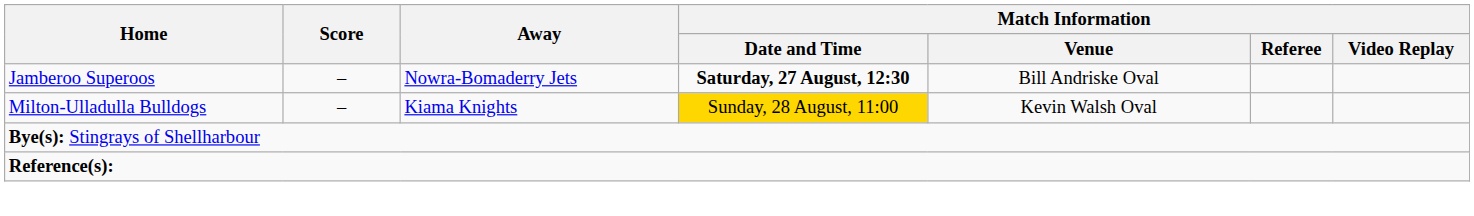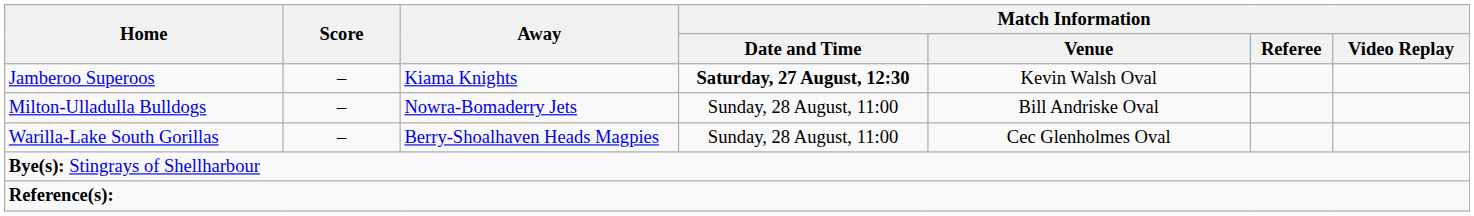Jamberoo Superoos | Away: Nowra-Bomaderry Jets -> Kiama Knights
Jamberoo Superoos | Match Information / Venue: Bill Andriske Oval -> Kevin Walsh Oval
Milton-Ulladulla Bulldogs | Away: Kiama Knights -> Nowra-Bomaderry Jets
Milton-Ulladulla Bulldogs | Match Information / Date and Time: gold background -> no background
Milton-Ulladulla Bulldogs | Match Information / Venue: Kevin Walsh Oval -> Bill Andriske Oval
+ row: Warilla-Lake South Gorillas | – | Berry-Shoalhaven Heads Magpies | Sunday, 28 August, 11:00 | Cec Glenholmes Oval
